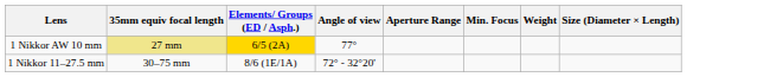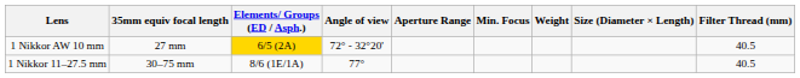+ column: Filter Thread (mm) | 40.5 | 40.5
1 Nikkor AW 10 mm | 35mm equiv focal length: khaki background -> no background
1 Nikkor AW 10 mm | Angle of view: 77° -> 72° - 32°20'
1 Nikkor 11–27.5 mm | Angle of view: 72° - 32°20' -> 77°
